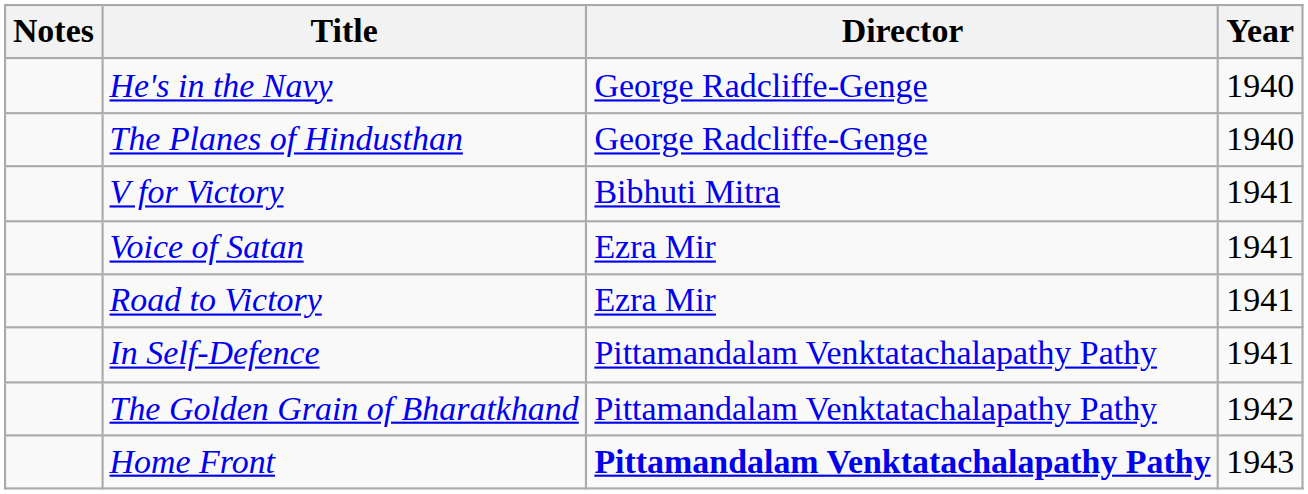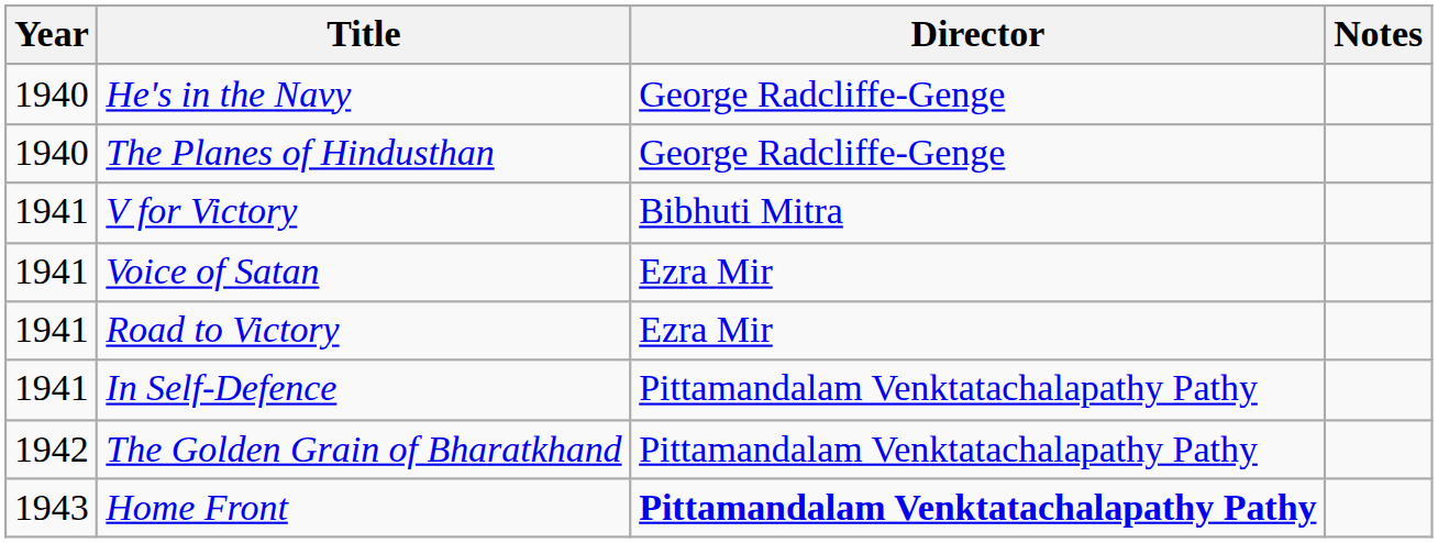columns swapped: Year <-> Notes
